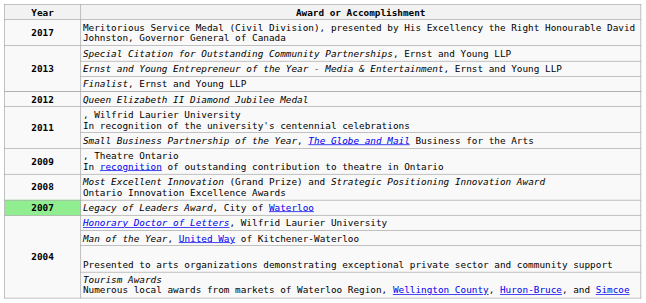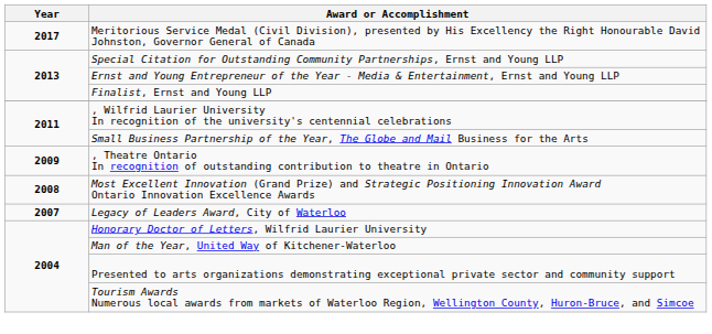- row: 2012 | Queen Elizabeth II Diamond Jubilee Medal
Legacy of Leaders Award, City of Waterloo | Year: lightgreen background -> no background
